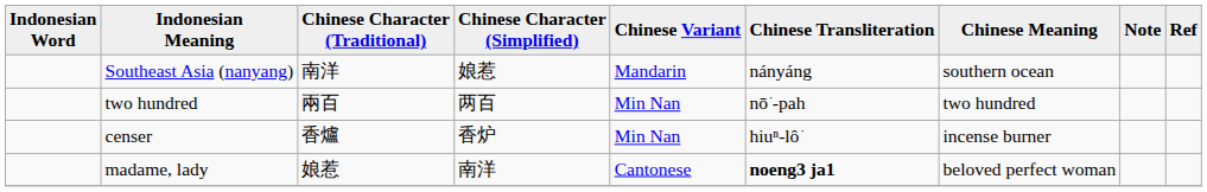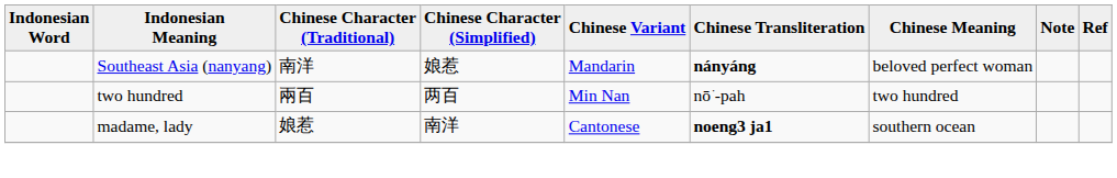Southeast Asia (nanyang) | Chinese Transliteration: normal -> bold
Southeast Asia (nanyang) | Chinese Meaning: southern ocean -> beloved perfect woman
- row: censer | 香爐 | 香炉 | Min Nan | hiuⁿ-lô͘ | incense burner
madame, lady | Chinese Meaning: beloved perfect woman -> southern ocean
